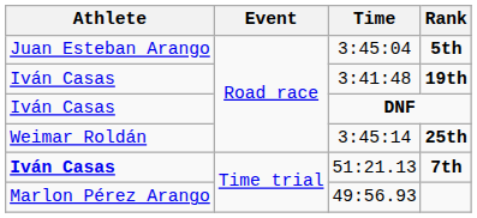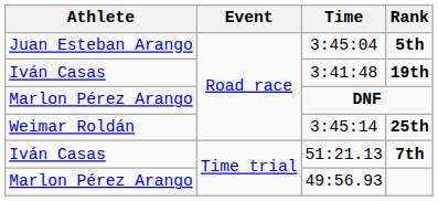DNF | Athlete: Iván Casas -> Marlon Pérez Arango
7th | Athlete: bold -> normal
